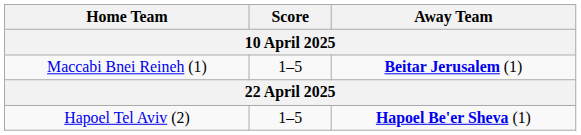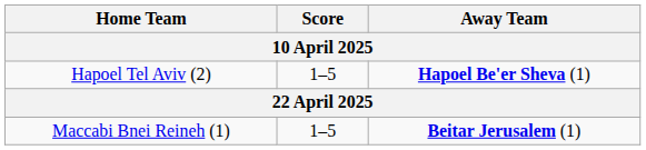rows swapped: Maccabi Bnei Reineh (1) <-> Hapoel Tel Aviv (2)
